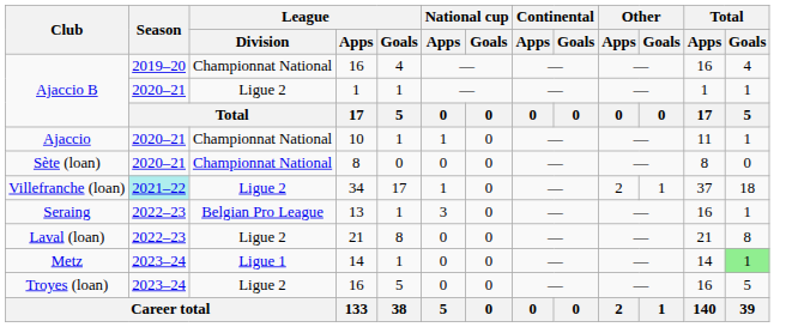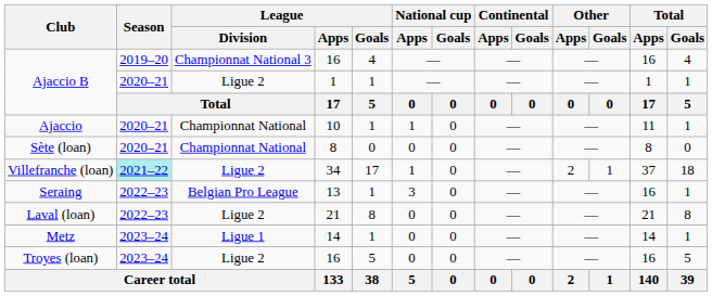Ajaccio B / 16 | League / Division: Championnat National -> Championnat National 3
Metz | Total / Goals: lightgreen background -> no background
